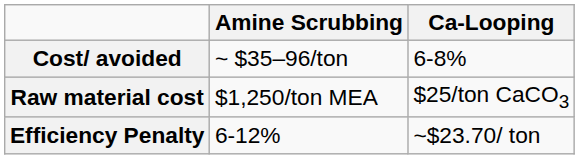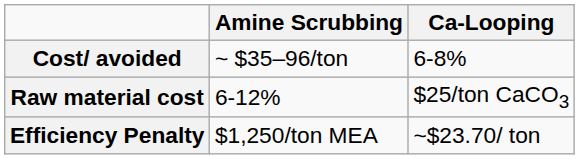Raw material cost | Amine Scrubbing: $1,250/ton MEA -> 6-12%
Efficiency Penalty | Amine Scrubbing: 6-12% -> $1,250/ton MEA
